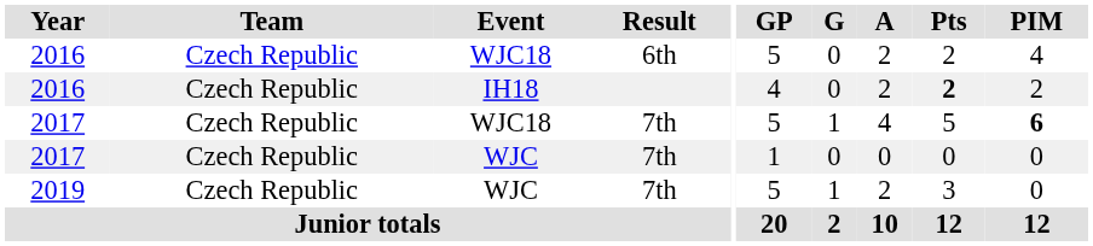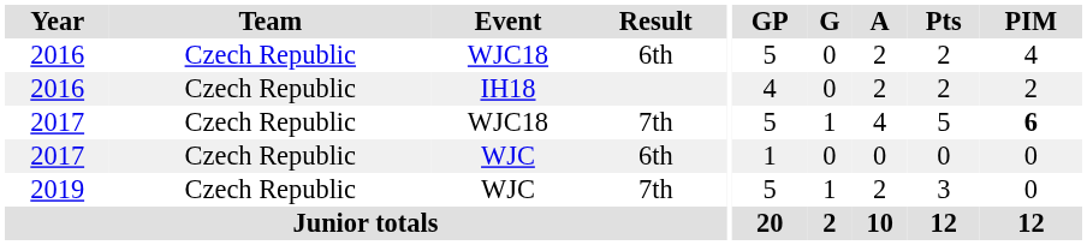2016 / IH18 | Pts: bold -> normal
2017 / WJC | Result: 7th -> 6th
